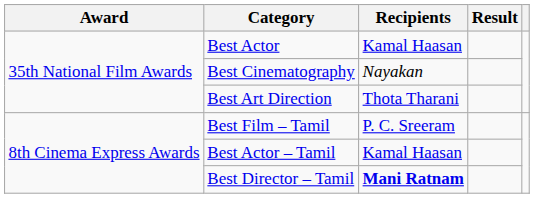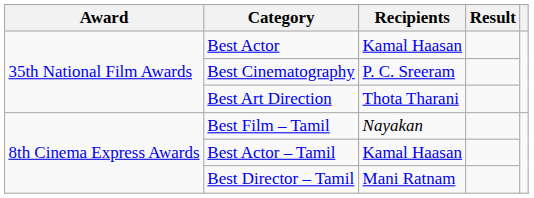Best Cinematography | Recipients: Nayakan -> P. C. Sreeram
Best Film – Tamil | Recipients: P. C. Sreeram -> Nayakan
Best Director – Tamil | Recipients: bold -> normal
